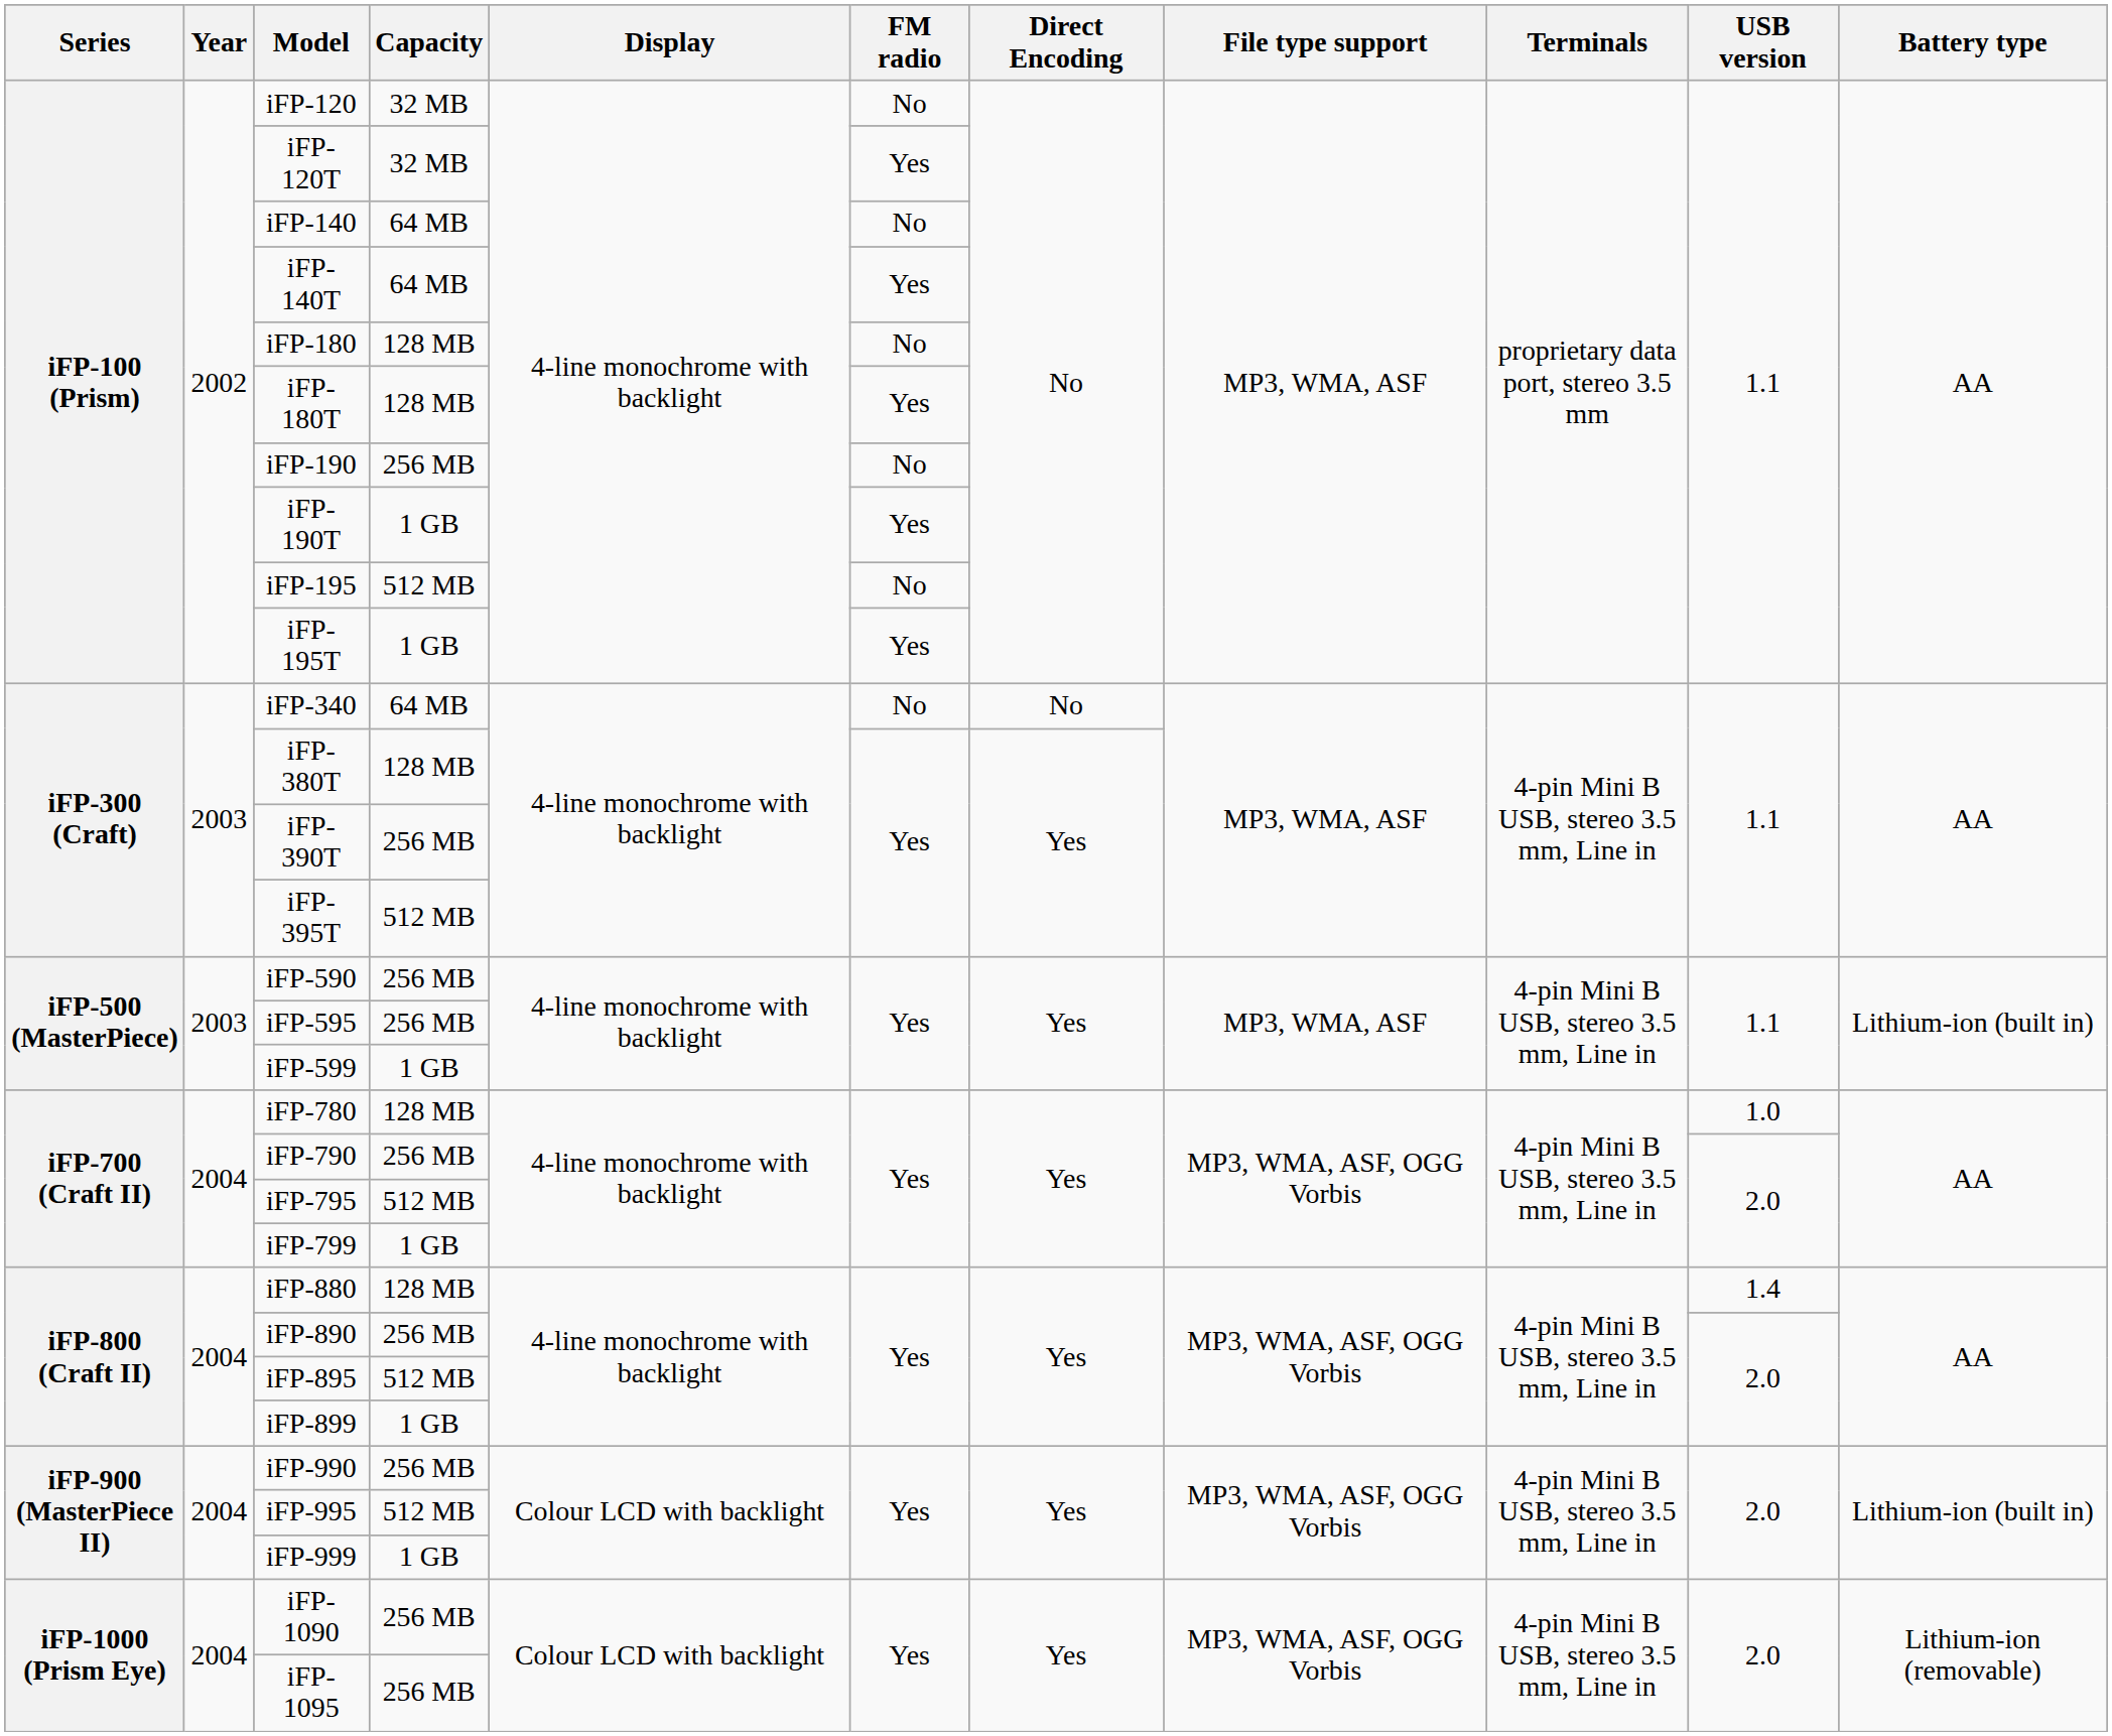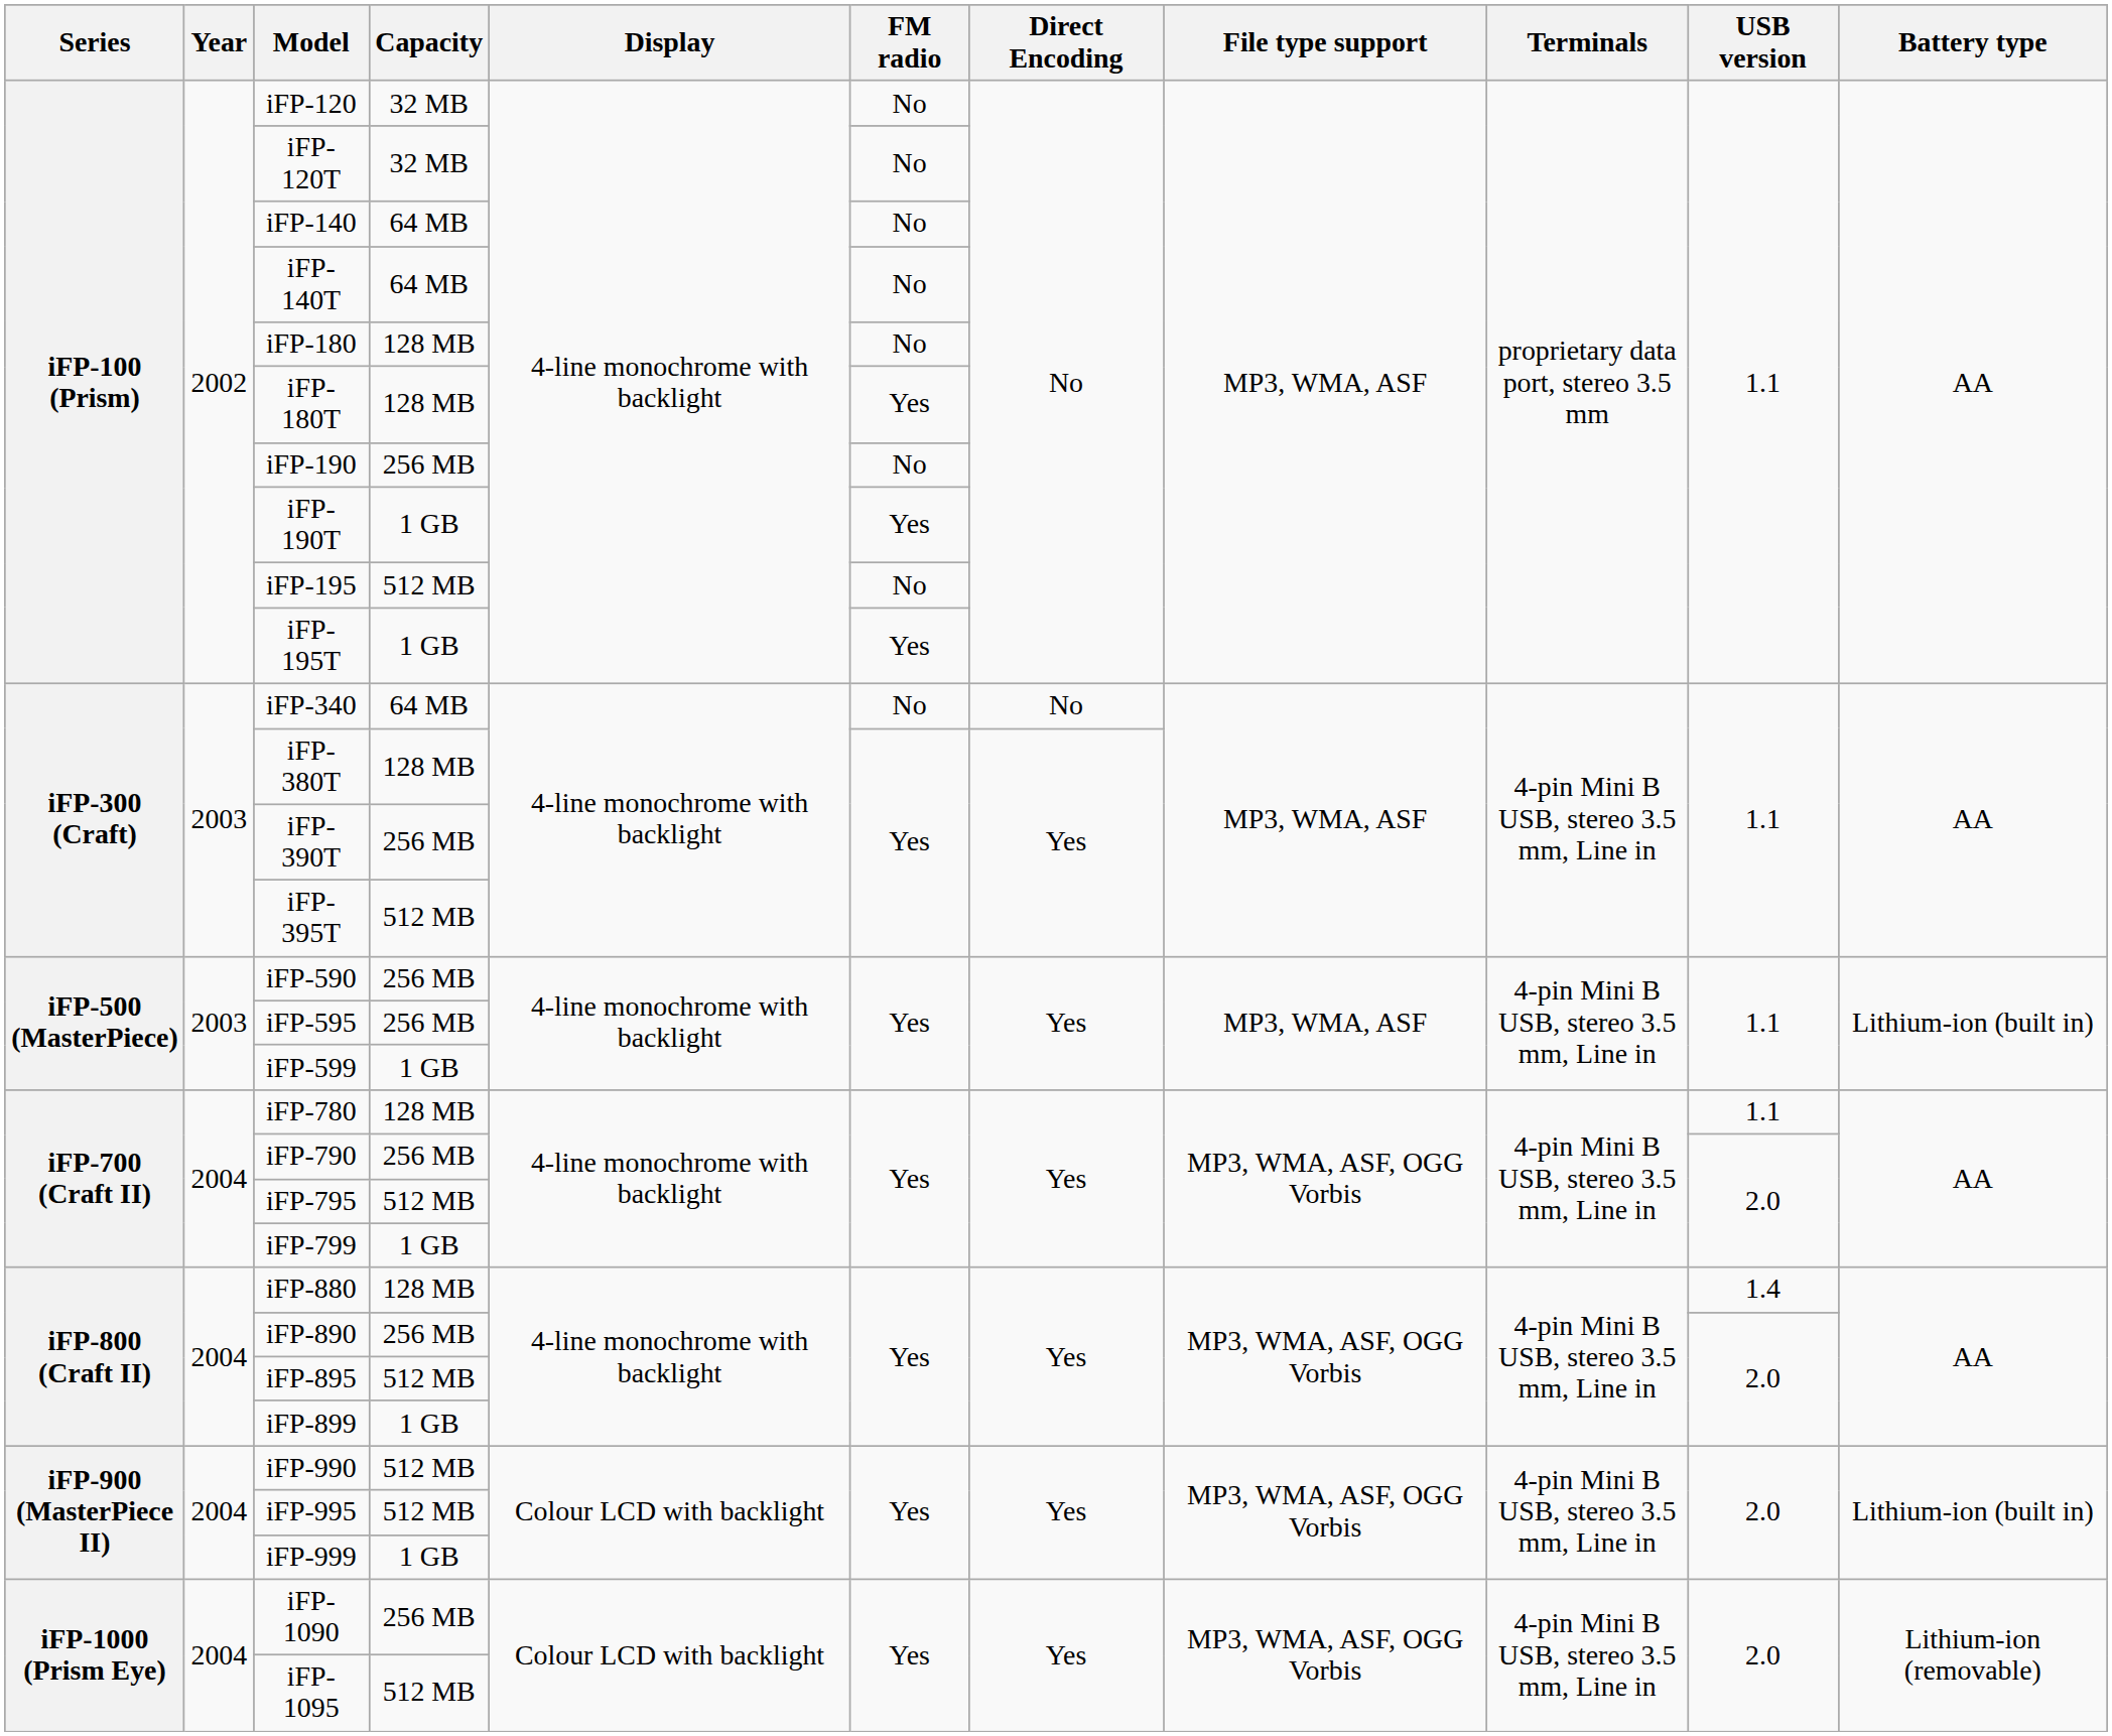iFP-120T | FM radio: Yes -> No
iFP-140T | FM radio: Yes -> No
iFP-780 | USB version: 1.0 -> 1.1
iFP-990 | Capacity: 256 MB -> 512 MB
iFP-1095 | Capacity: 256 MB -> 512 MB
